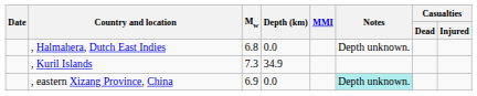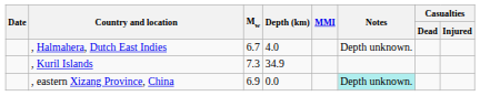, Halmahera, Dutch East Indies | Mw: 6.8 -> 6.7
, Halmahera, Dutch East Indies | Depth (km): 0.0 -> 4.0
